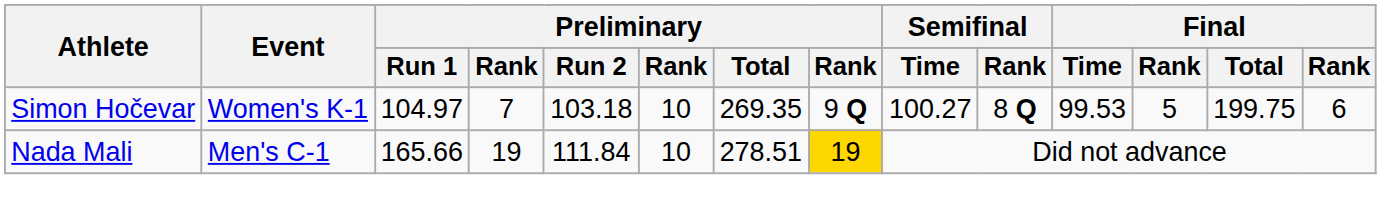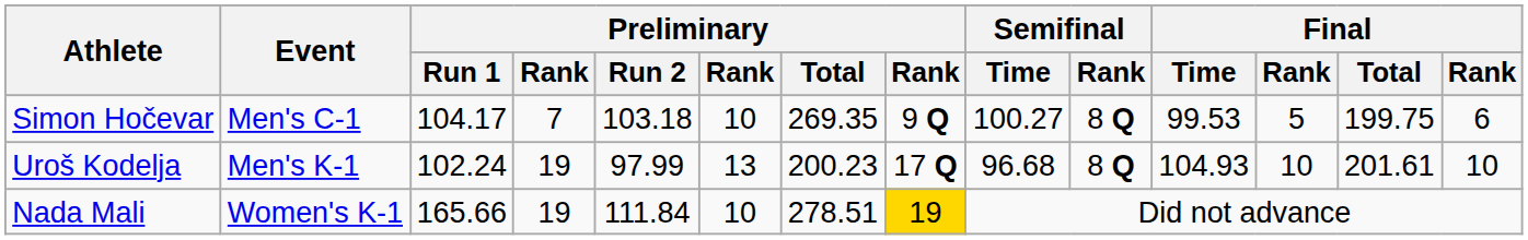Simon Hočevar | Event: Women's K-1 -> Men's C-1
Simon Hočevar | Preliminary / Run 1: 104.97 -> 104.17
+ row: Uroš Kodelja | Men's K-1 | 102.24 | 19 | 97.99 | 13 | 200.23 | 17 Q | 96.68 | 8 Q | 104.93 | 10 | 201.61 | 10
Nada Mali | Event: Men's C-1 -> Women's K-1
